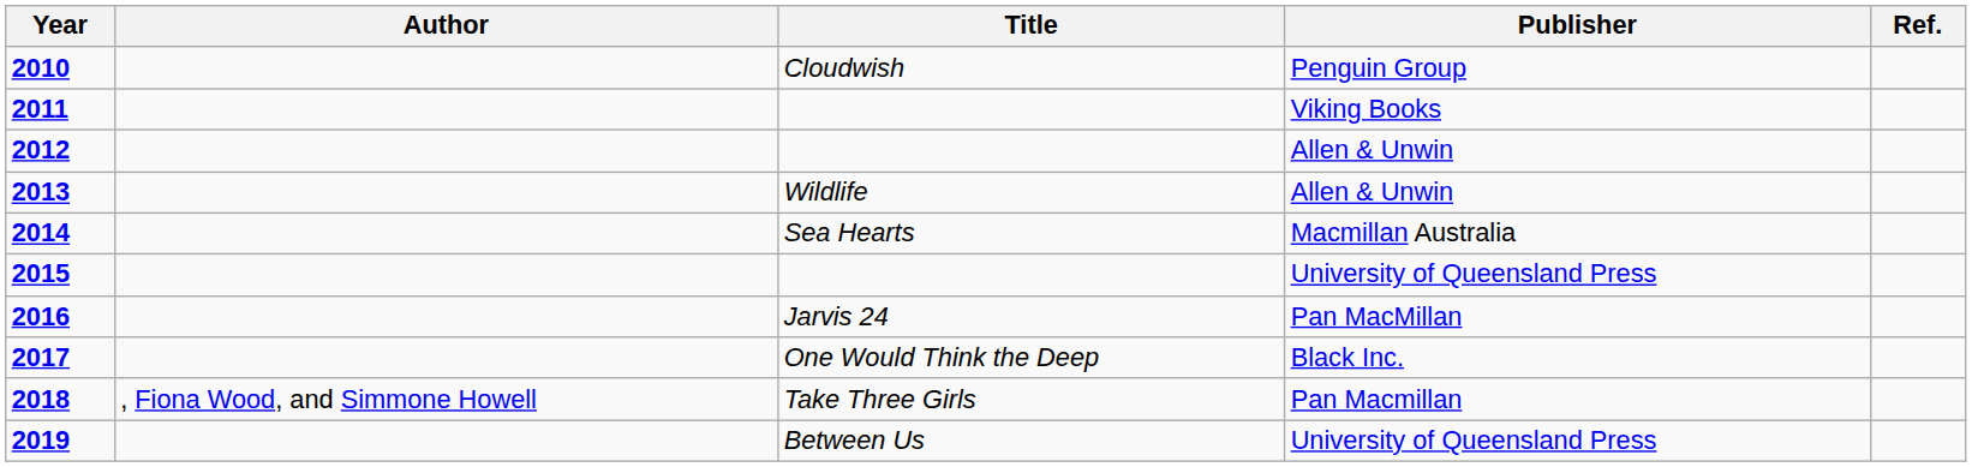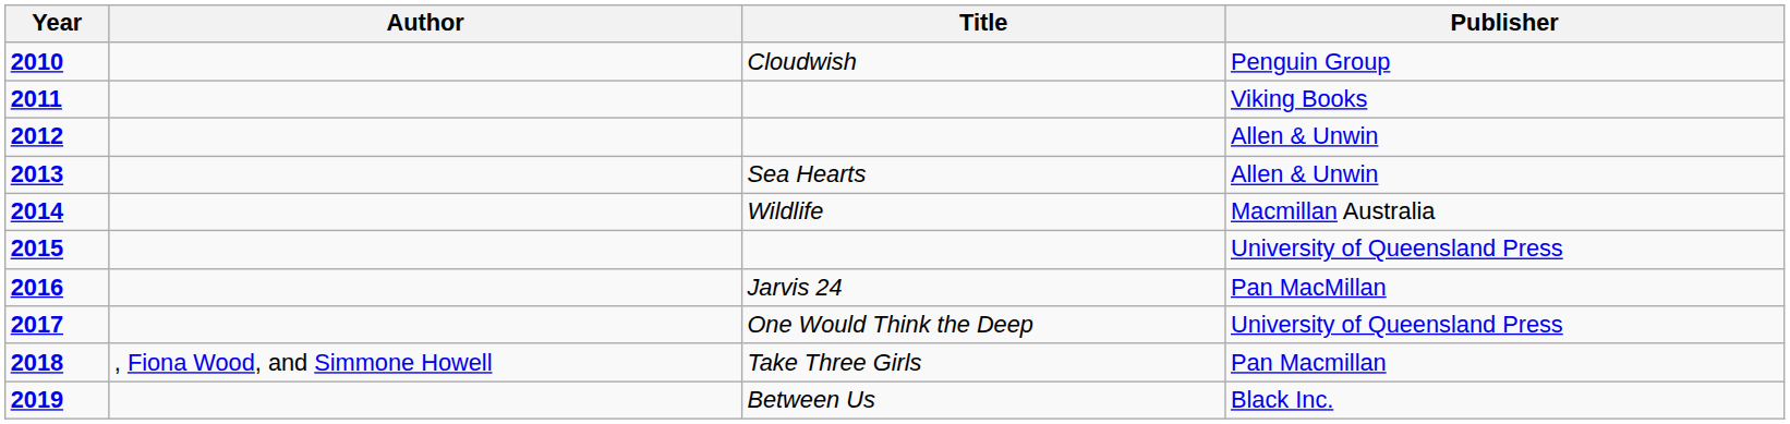- column: Ref.
2013 | Title: Wildlife -> Sea Hearts
2014 | Title: Sea Hearts -> Wildlife
2017 | Publisher: Black Inc. -> University of Queensland Press
2019 | Publisher: University of Queensland Press -> Black Inc.
